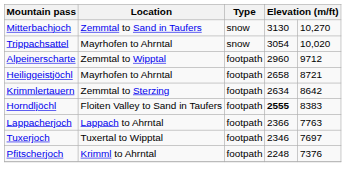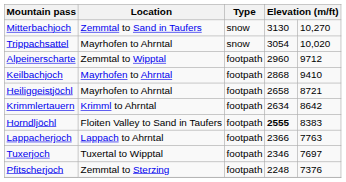+ row: Keilbachjoch | Mayrhofen to Ahrntal | footpath | 2868 | 9410
Krimmlertauern | Location: Zemmtal to Sterzing -> Krimml to Ahrntal
Pfitscherjoch | Location: Krimml to Ahrntal -> Zemmtal to Sterzing
